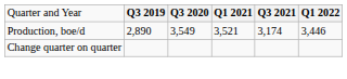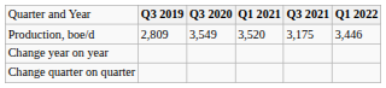Production, boe/d | column 2: 2,890 -> 2,809
Production, boe/d | column 4: 3,521 -> 3,520
Production, boe/d | column 5: 3,174 -> 3,175
+ row: Change year on year
